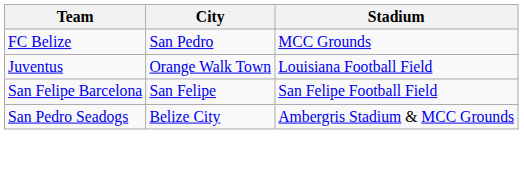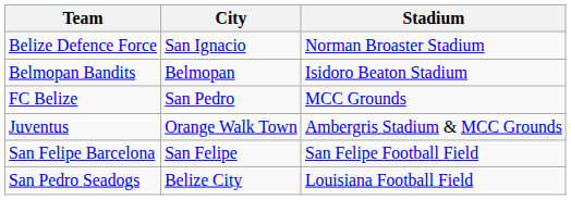+ row: Belize Defence Force | San Ignacio | Norman Broaster Stadium
+ row: Belmopan Bandits | Belmopan | Isidoro Beaton Stadium
Juventus | Stadium: Louisiana Football Field -> Ambergris Stadium & MCC Grounds
San Pedro Seadogs | Stadium: Ambergris Stadium & MCC Grounds -> Louisiana Football Field
